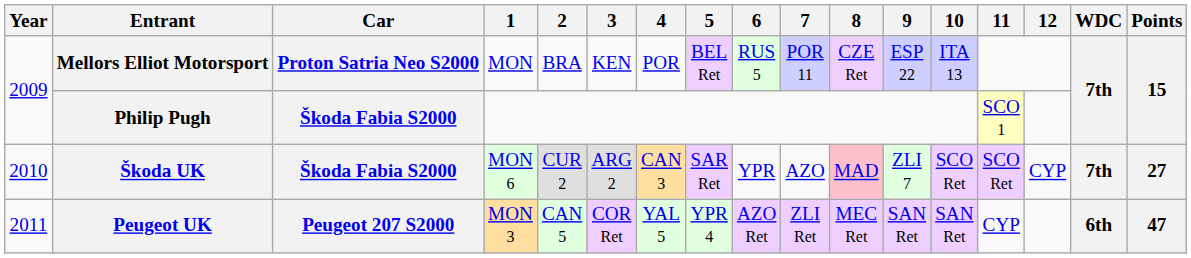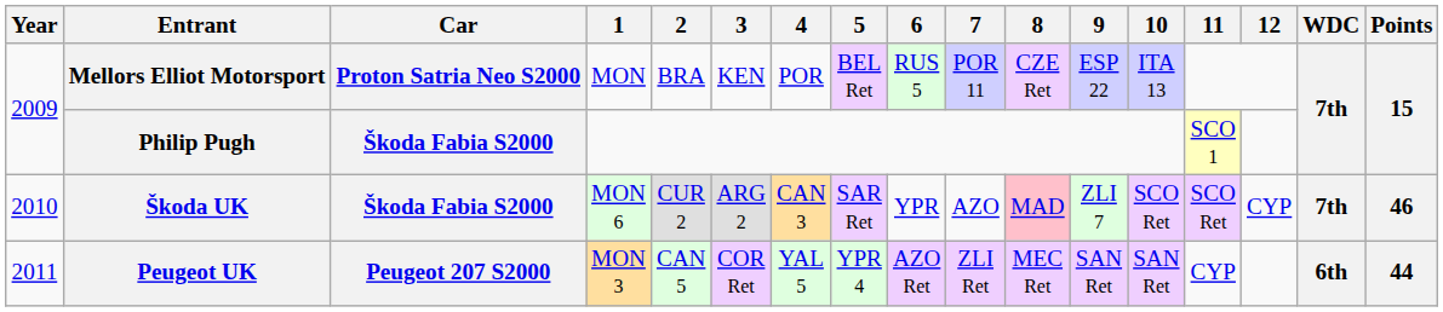Škoda UK | Points: 27 -> 46
Peugeot UK | Points: 47 -> 44
